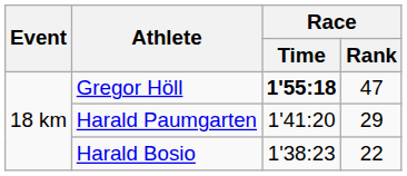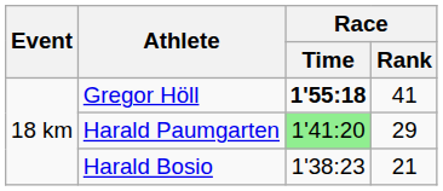Gregor Höll | Race / Rank: 47 -> 41
Harald Paumgarten | Race / Time: no background -> lightgreen background
Harald Bosio | Race / Rank: 22 -> 21
